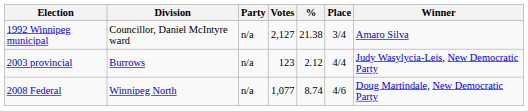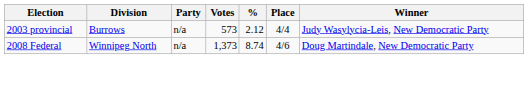- row: 1992 Winnipeg municipal | Councillor, Daniel McIntyre ward | n/a | 2,127 | 21.38 | 3/4 | Amaro Silva
2003 provincial | Votes: 123 -> 573
2008 Federal | Votes: 1,077 -> 1,373
